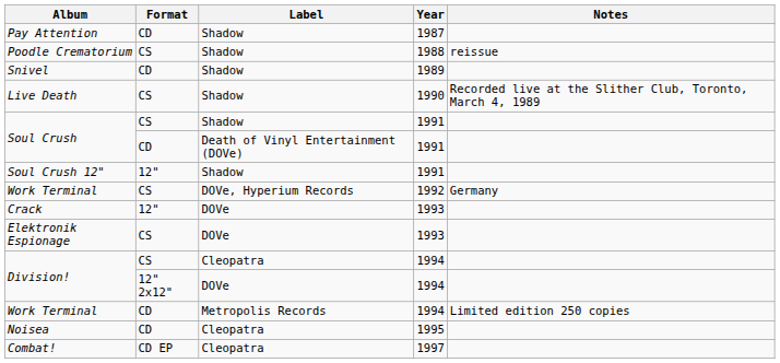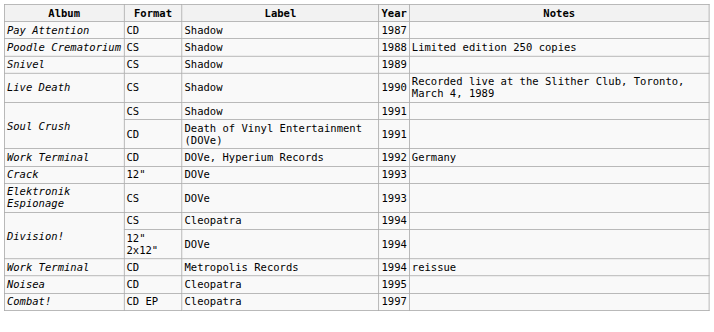Poodle Crematorium | Notes: reissue -> Limited edition 250 copies
Snivel | Format: CD -> CS
- row: Soul Crush 12" | 12" | Shadow | 1991
Work Terminal / DOVe, Hyperium Records | Format: CS -> CD
Work Terminal / Metropolis Records | Notes: Limited edition 250 copies -> reissue
